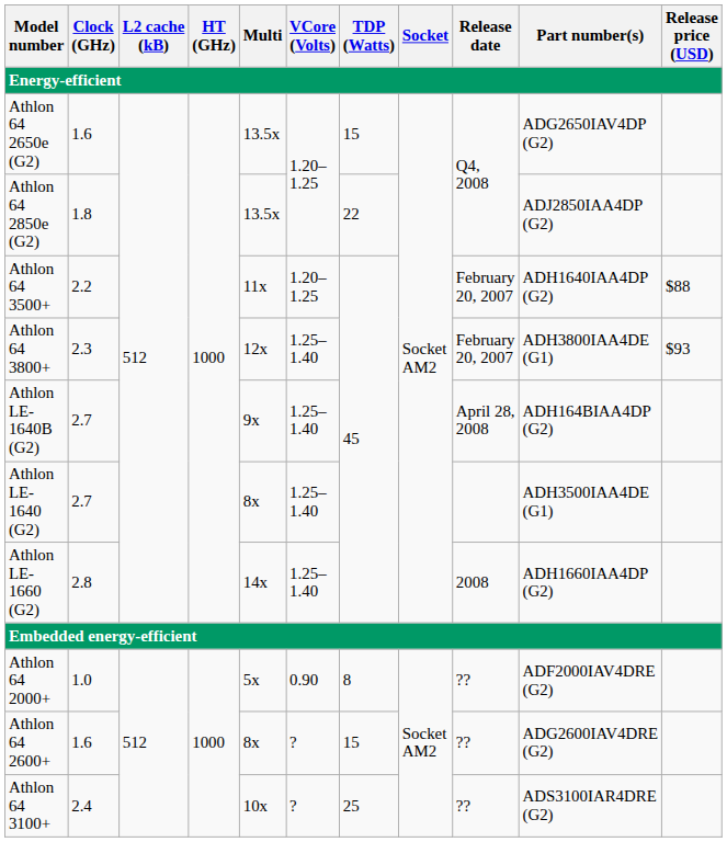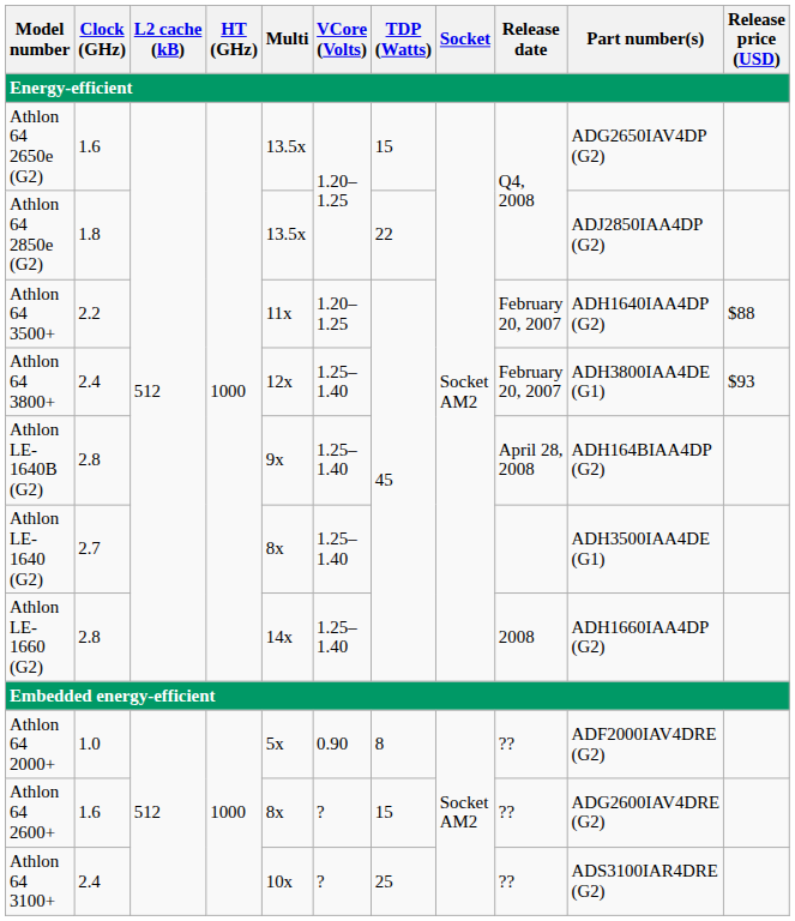Athlon 64 3800+ | Clock (GHz): 2.3 -> 2.4
Athlon LE-1640B (G2) | Clock (GHz): 2.7 -> 2.8
